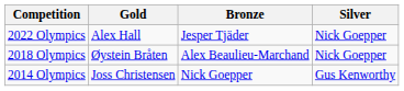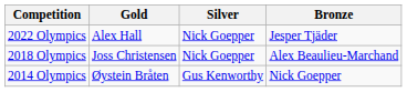columns swapped: Silver <-> Bronze
2018 Olympics | Gold: Øystein Bråten -> Joss Christensen
2014 Olympics | Gold: Joss Christensen -> Øystein Bråten
